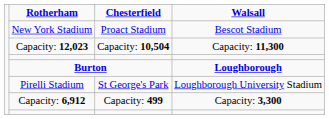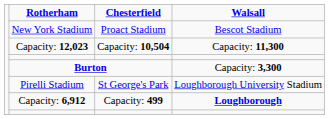Burton | Walsall: Loughborough -> Capacity: 3,300
Capacity: 6,912 | Walsall: Capacity: 3,300 -> Loughborough
